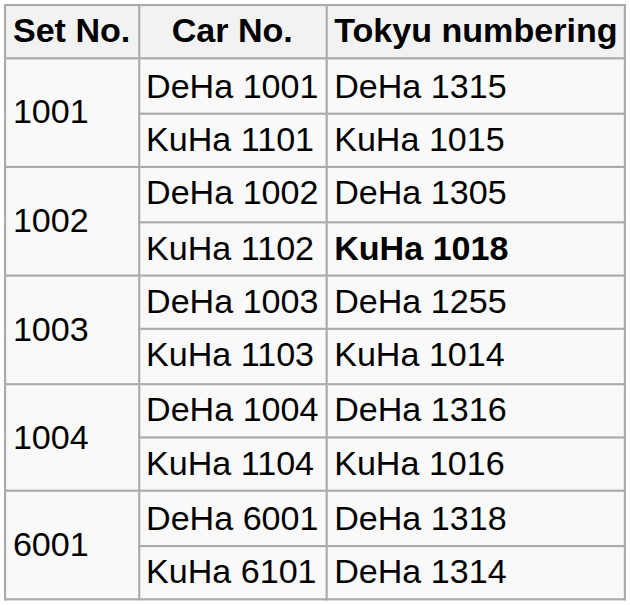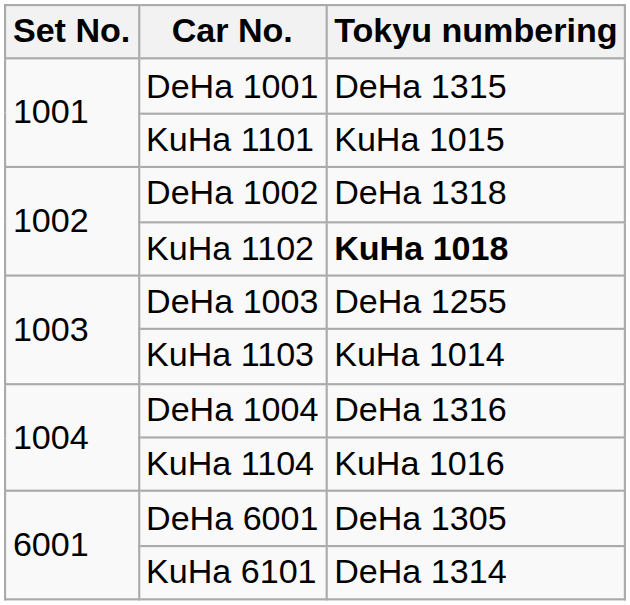DeHa 1002 | Tokyu numbering: DeHa 1305 -> DeHa 1318
DeHa 6001 | Tokyu numbering: DeHa 1318 -> DeHa 1305
